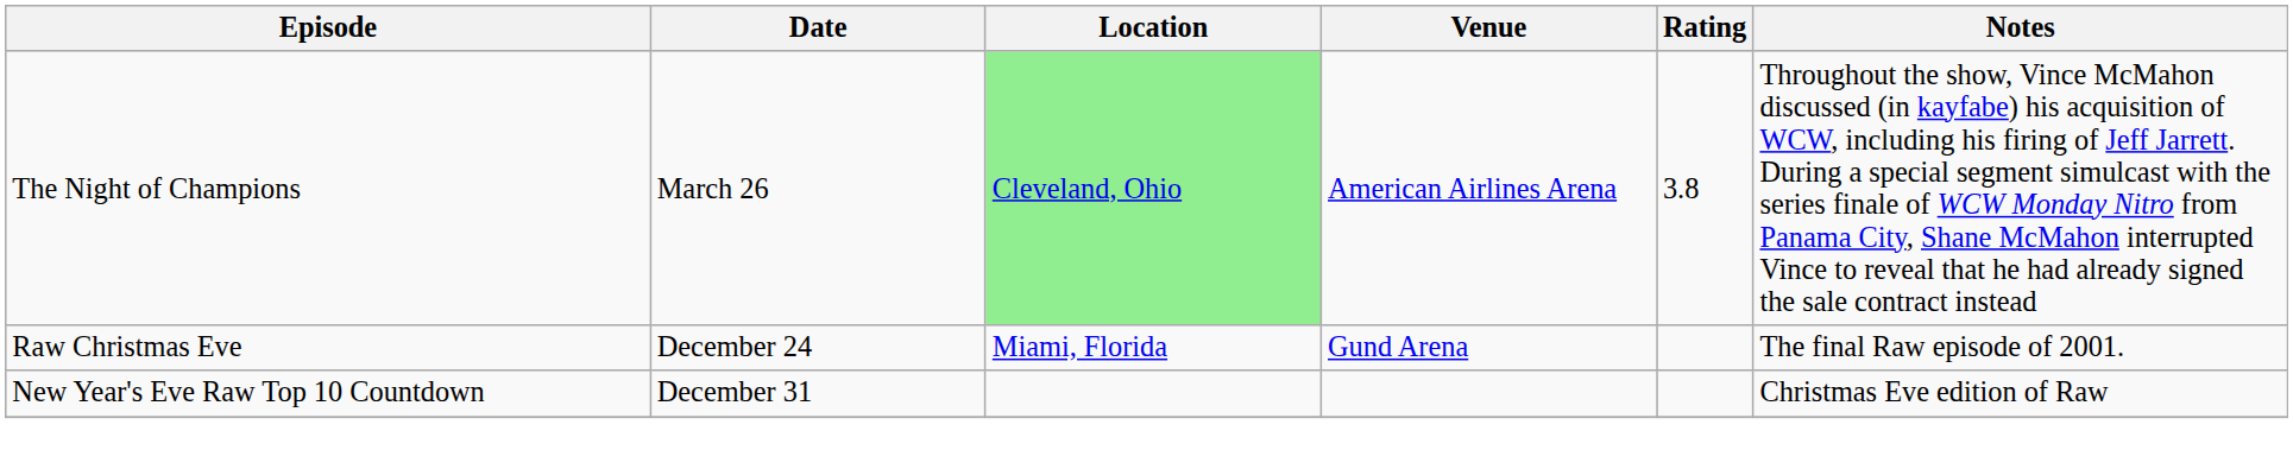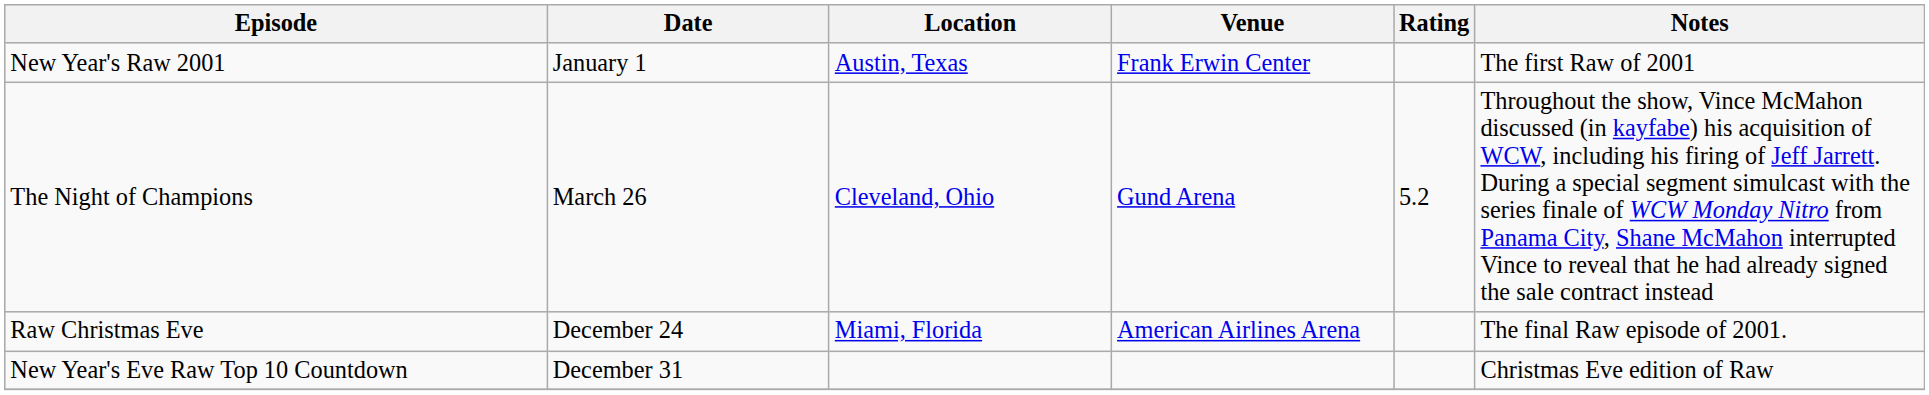+ row: New Year's Raw 2001 | January 1 | Austin, Texas | Frank Erwin Center | The first Raw of 2001
The Night of Champions | Location: lightgreen background -> no background
The Night of Champions | Venue: American Airlines Arena -> Gund Arena
The Night of Champions | Rating: 3.8 -> 5.2
Raw Christmas Eve | Venue: Gund Arena -> American Airlines Arena
